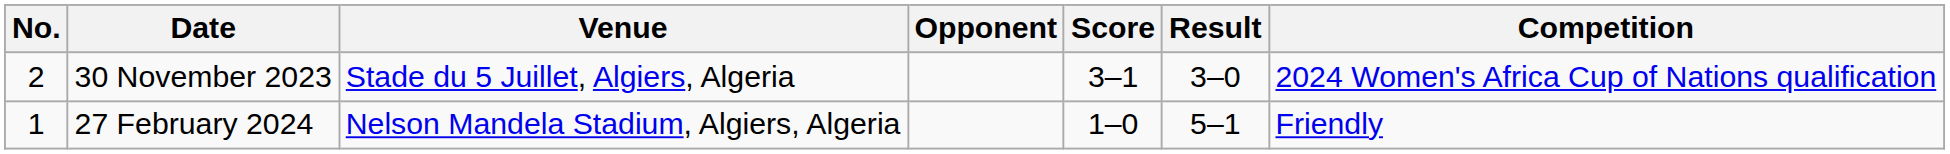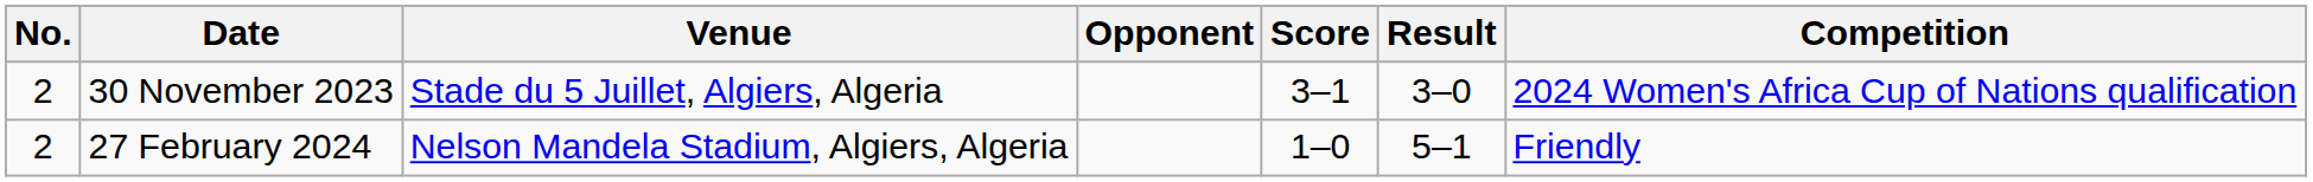27 February 2024 | No.: 1 -> 2
